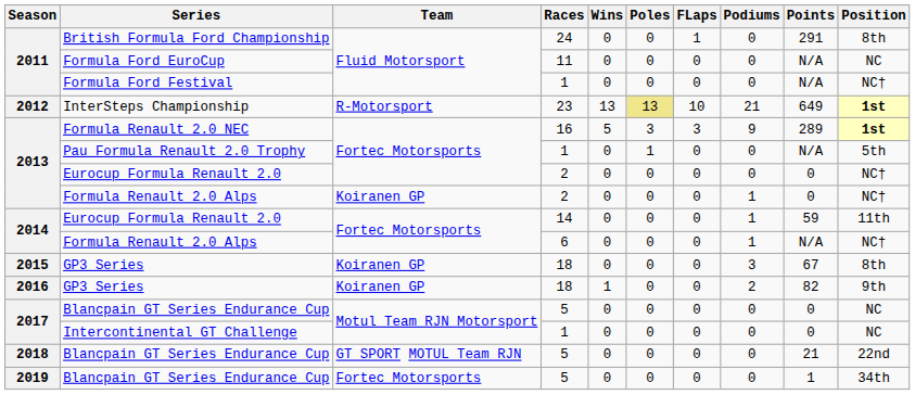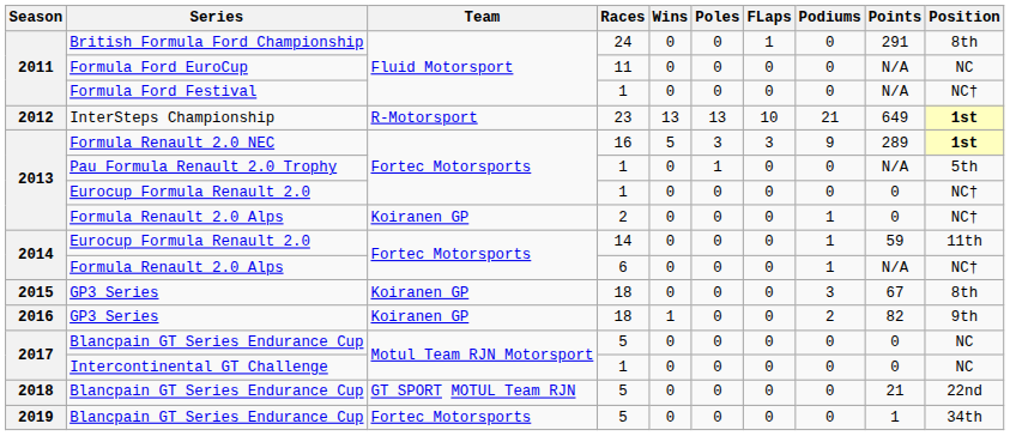InterSteps Championship | Poles: khaki background -> no background
2013 / Eurocup Formula Renault 2.0 | Races: 2 -> 1
